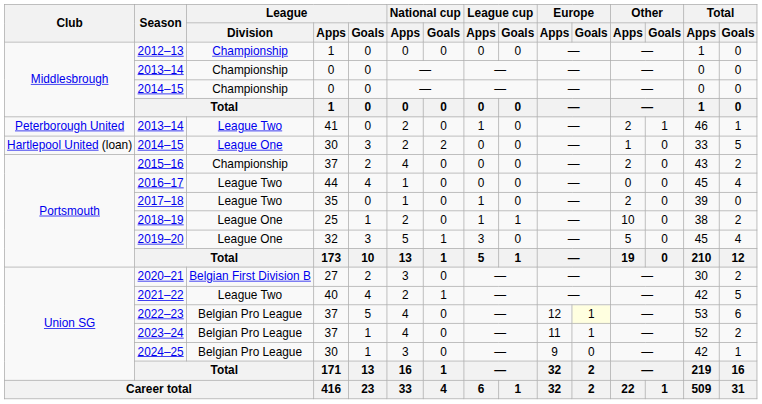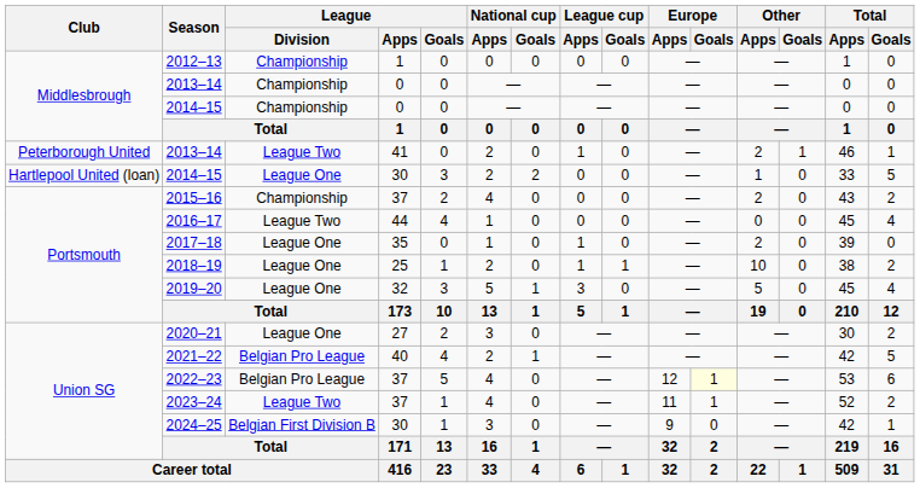2017–18 | League / Division: League Two -> League One
2020–21 | League / Division: Belgian First Division B -> League One
2021–22 | League / Division: League Two -> Belgian Pro League
2023–24 | League / Division: Belgian Pro League -> League Two
2024–25 | League / Division: Belgian Pro League -> Belgian First Division B
